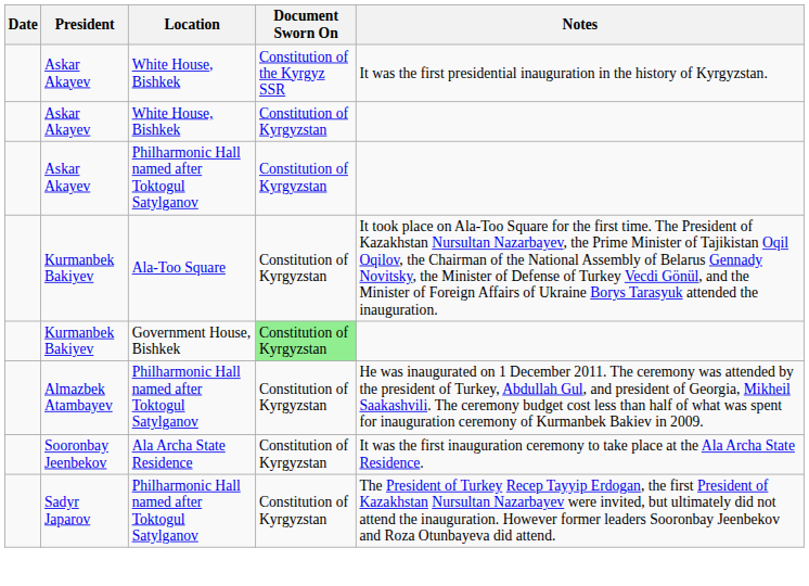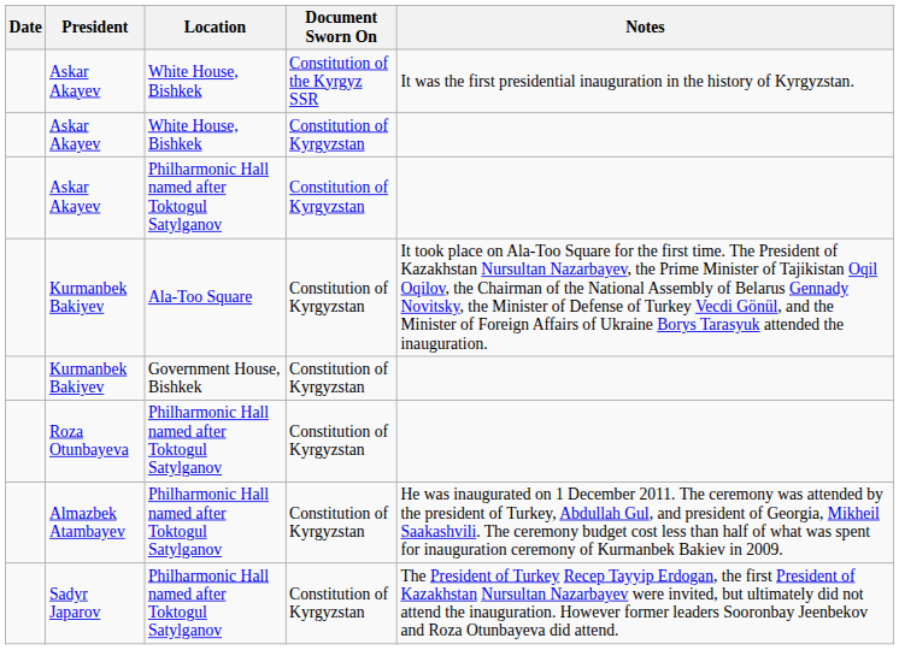Kurmanbek Bakiyev / Government House, Bishkek | Document Sworn On: lightgreen background -> no background
+ row: Roza Otunbayeva | Philharmonic Hall named after Toktogul Satylganov | Constitution of Kyrgyzstan
- row: Sooronbay Jeenbekov | Ala Archa State Residence | Constitution of Kyrgyzstan | It was the first inauguration ceremony to take place at the Ala Archa State Residence.
